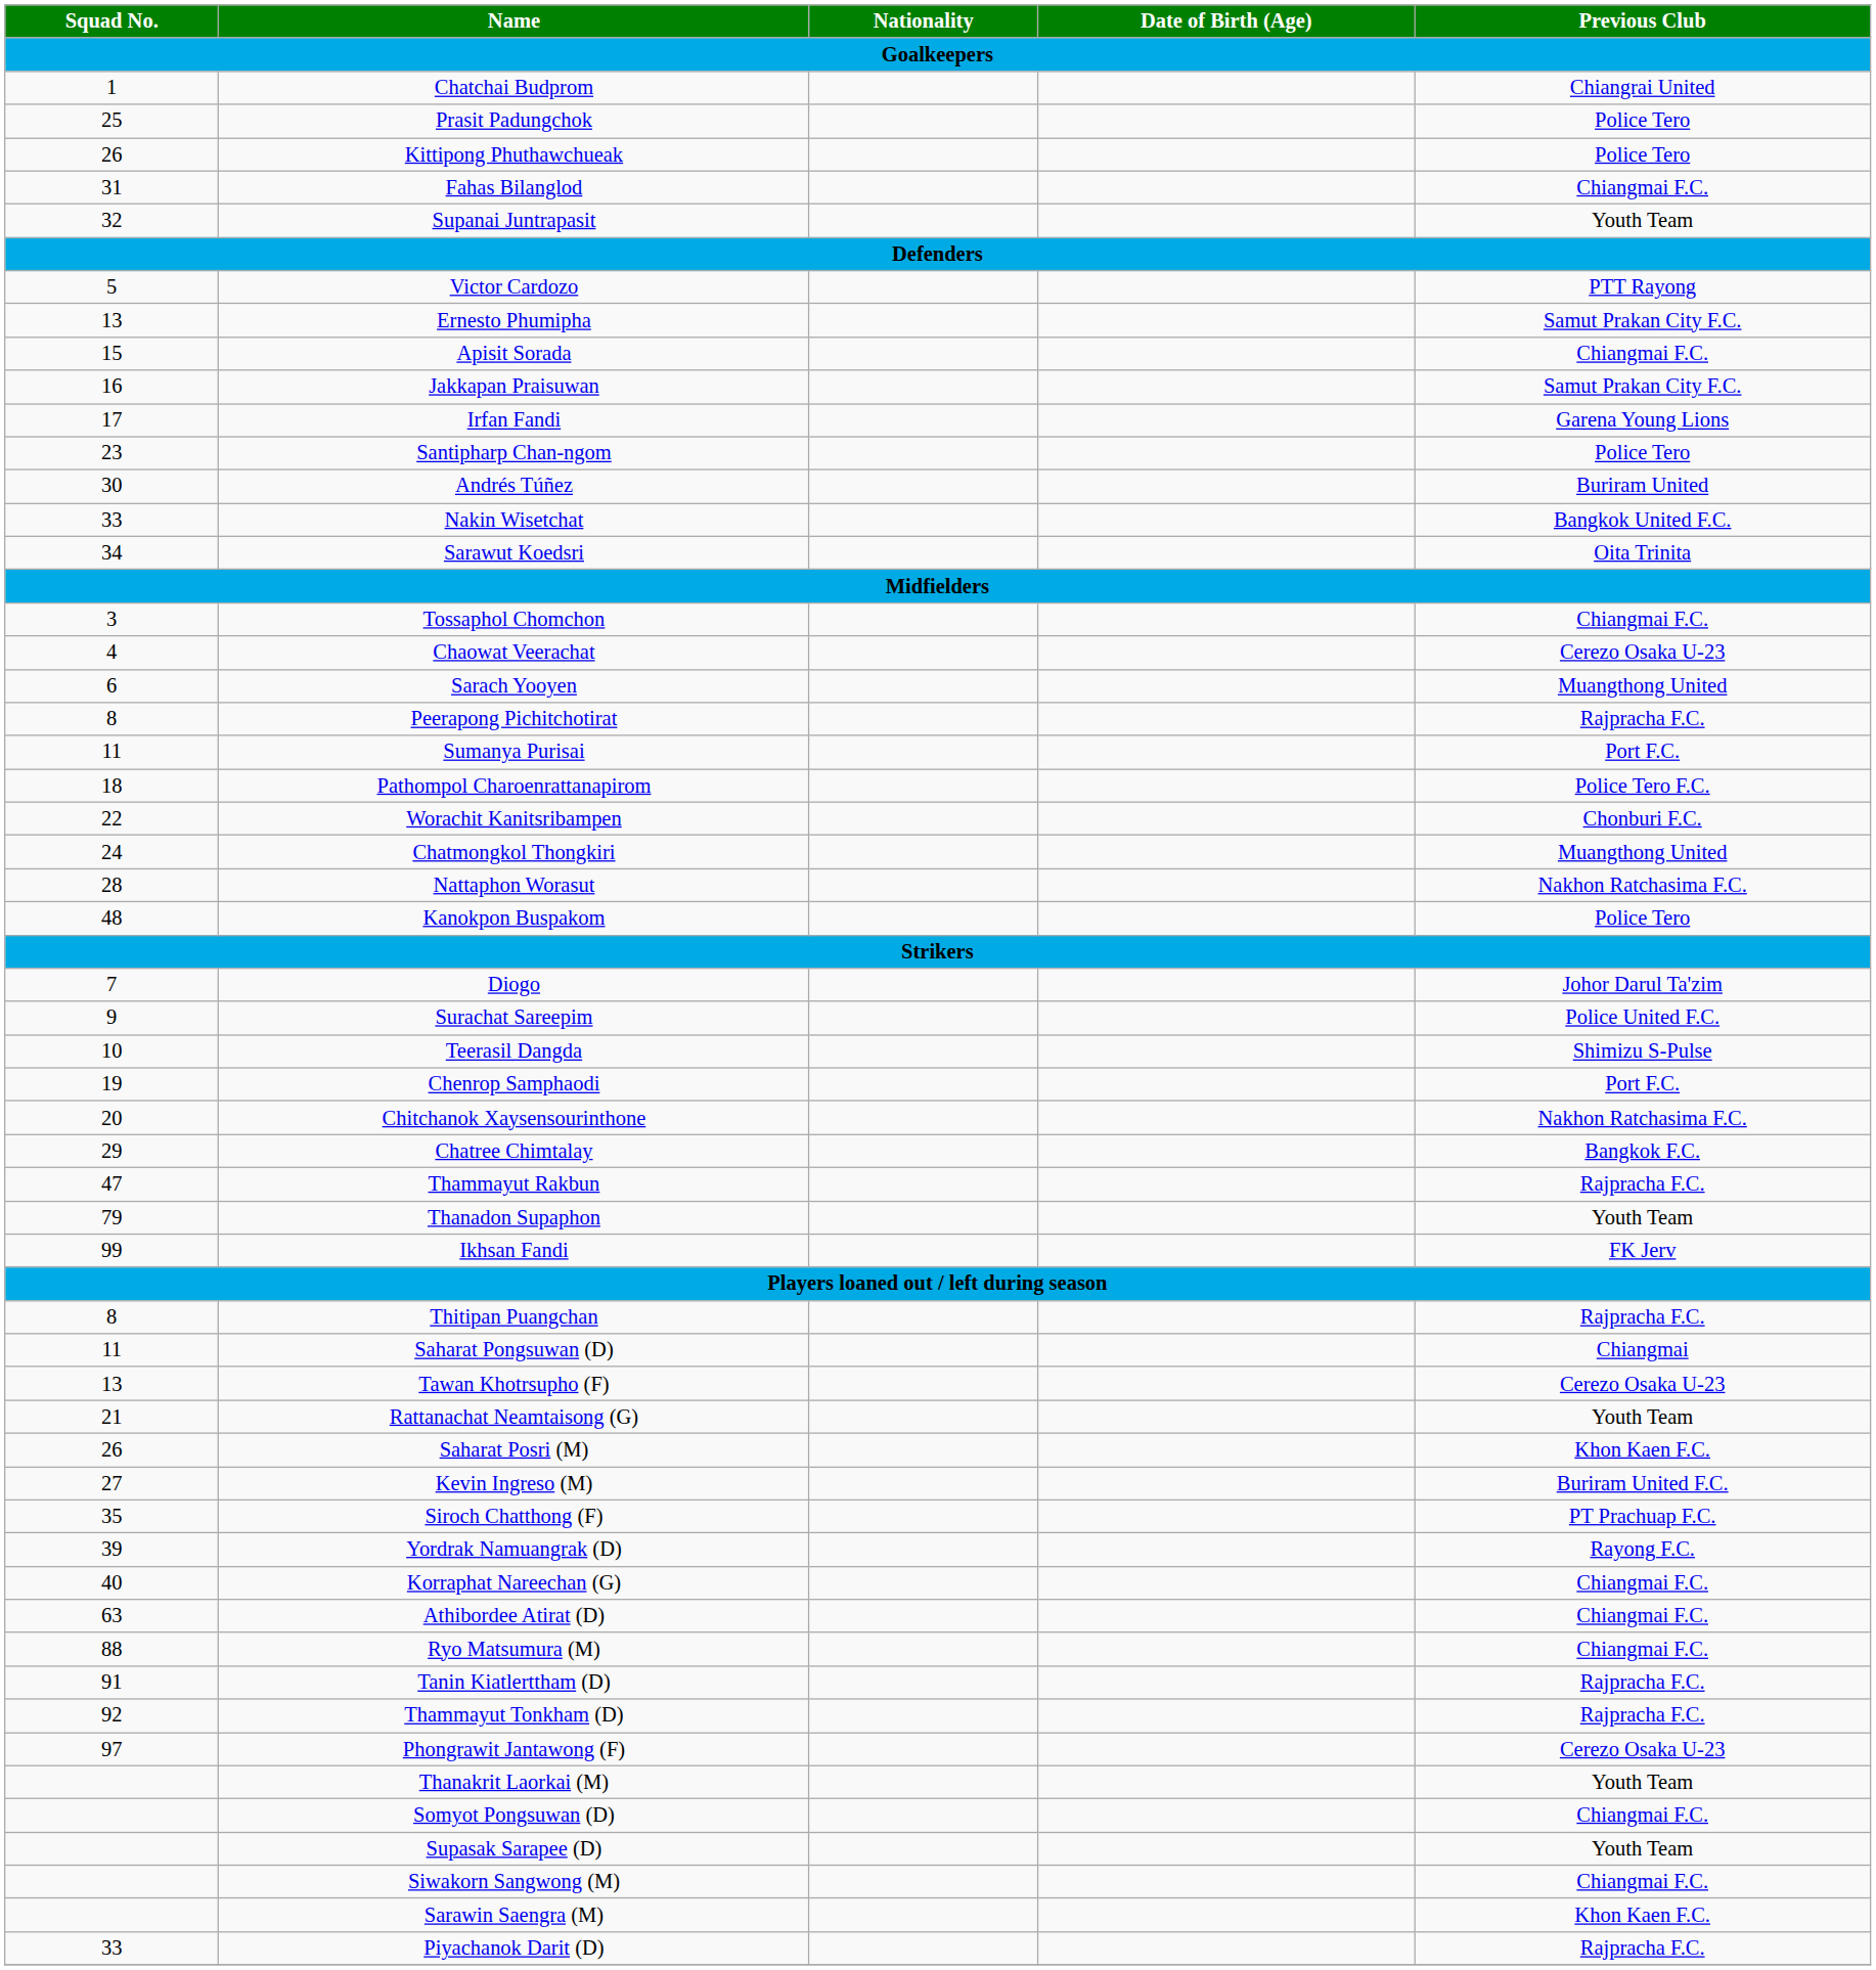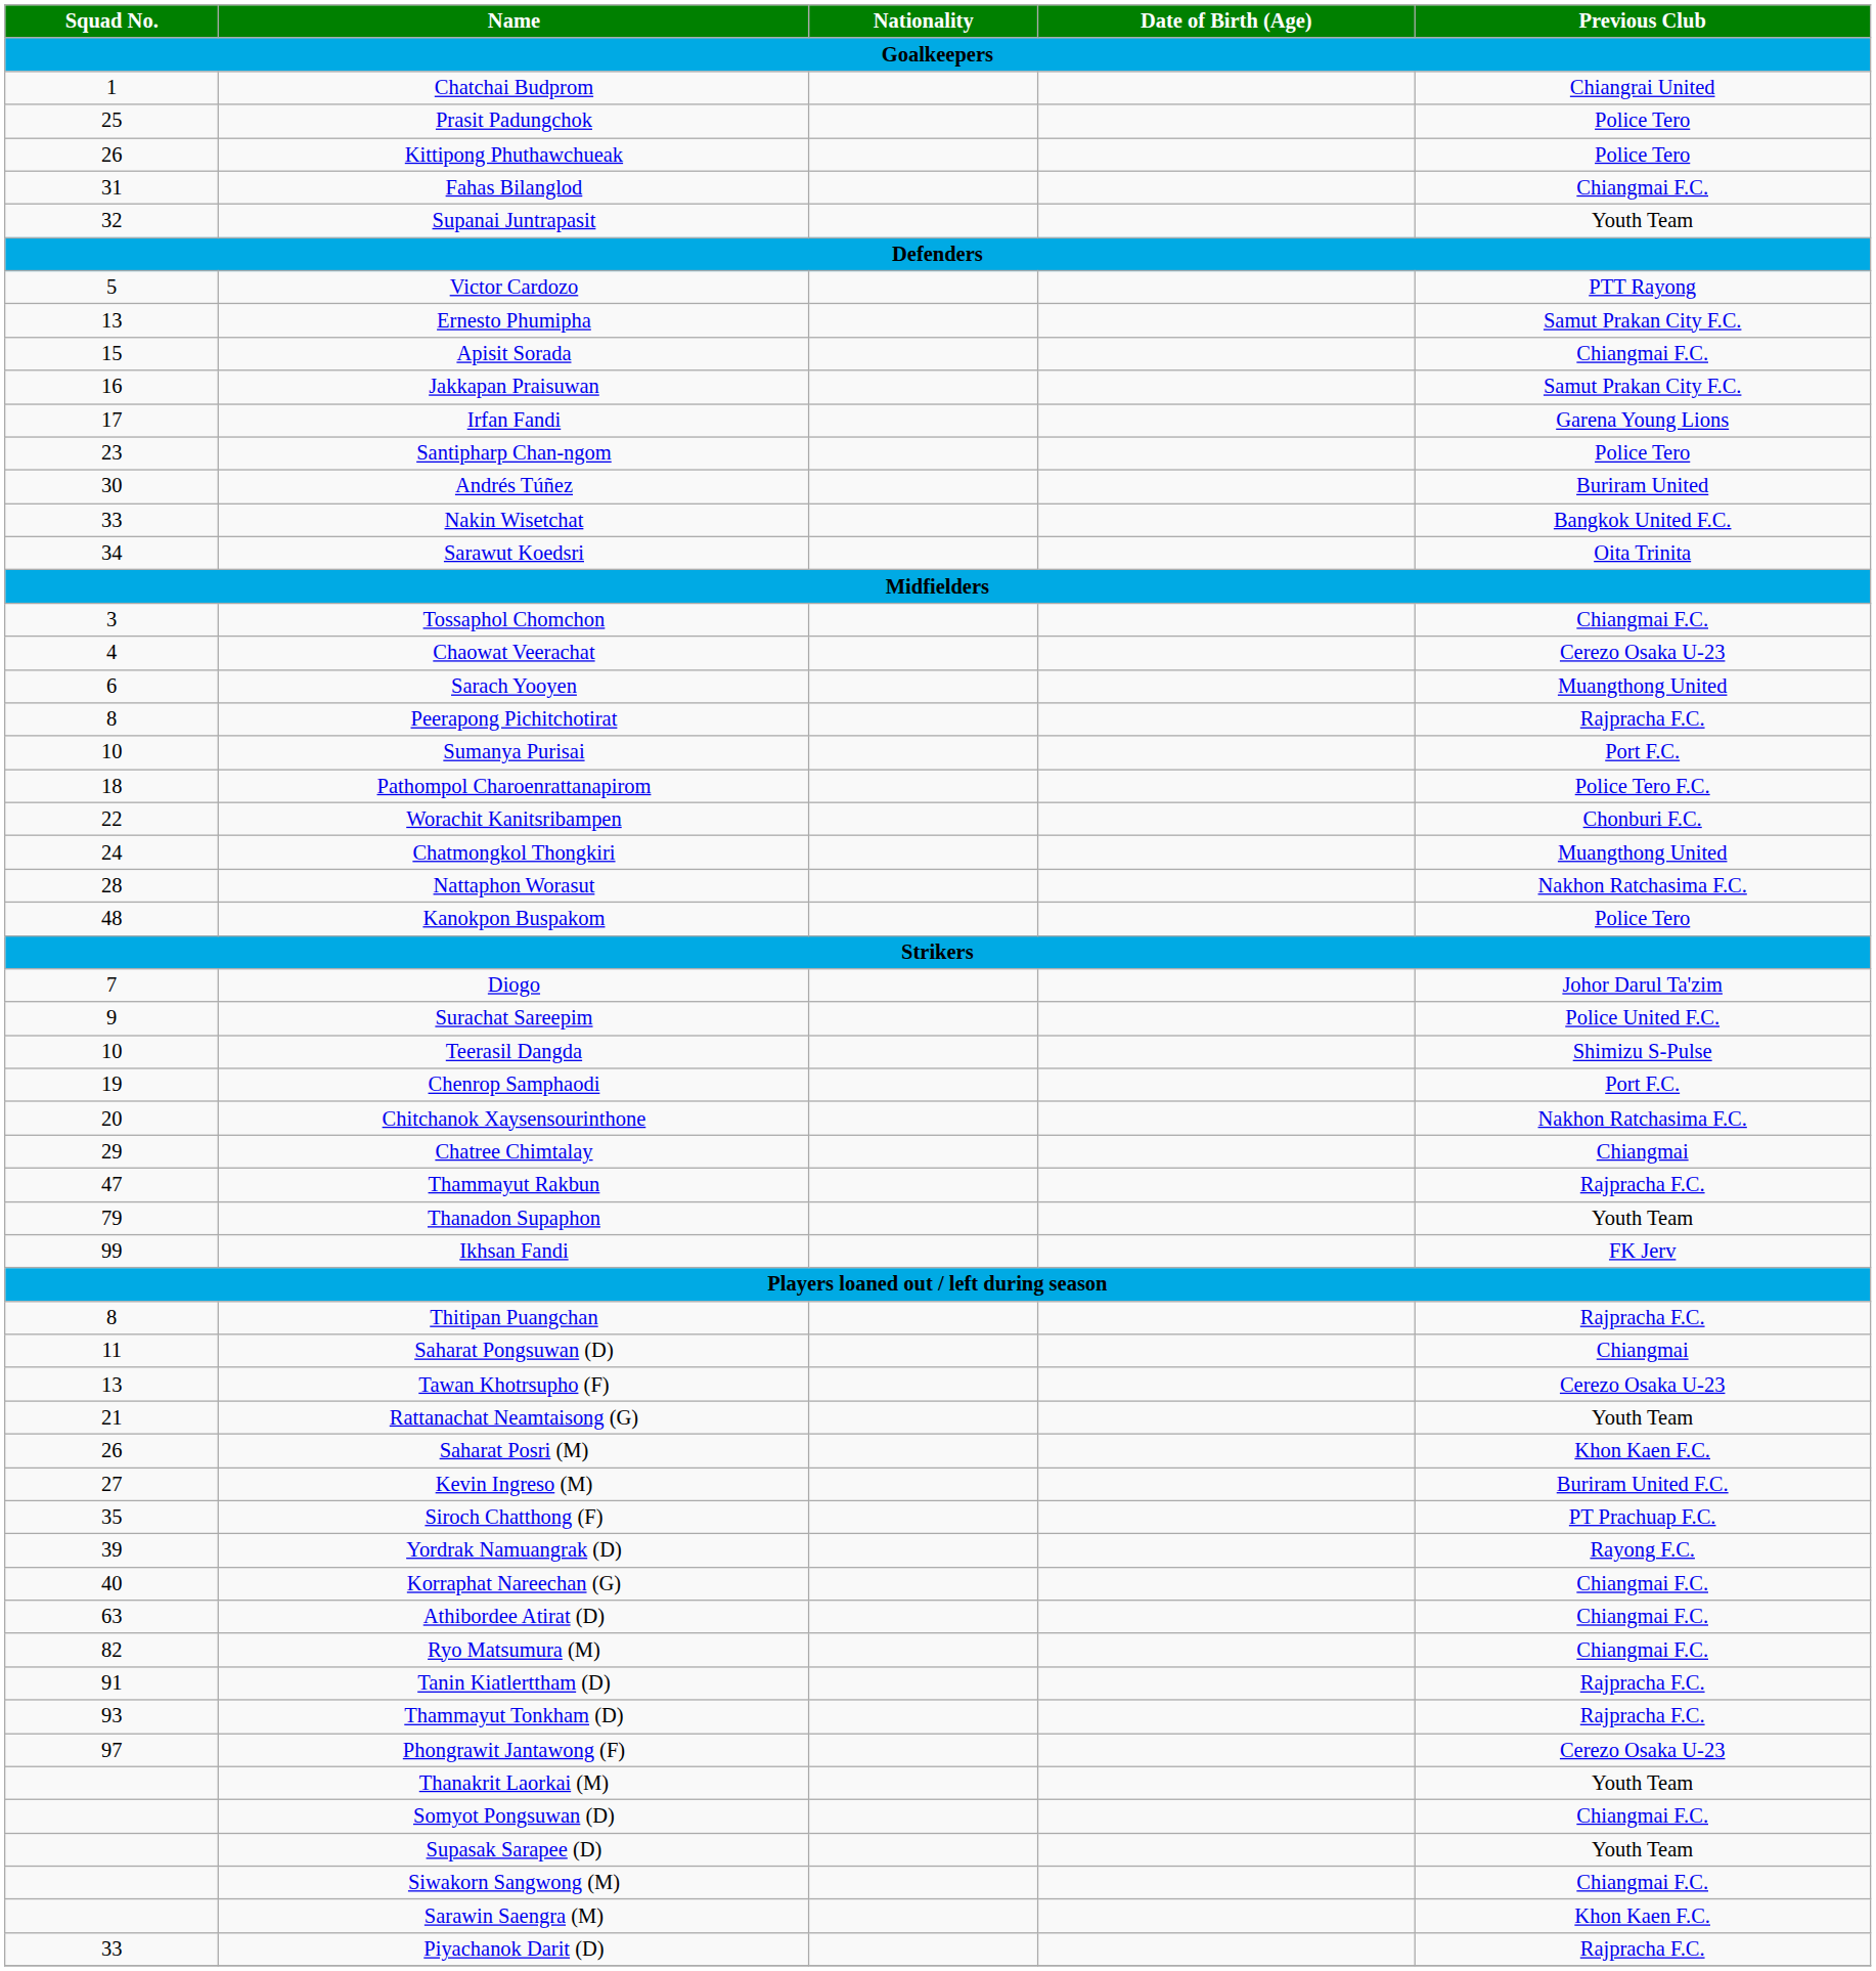Sumanya Purisai | Squad No.: 11 -> 10
Chatree Chimtalay | Previous Club: Bangkok F.C. -> Chiangmai
Ryo Matsumura (M) | Squad No.: 88 -> 82
Thammayut Tonkham (D) | Squad No.: 92 -> 93
